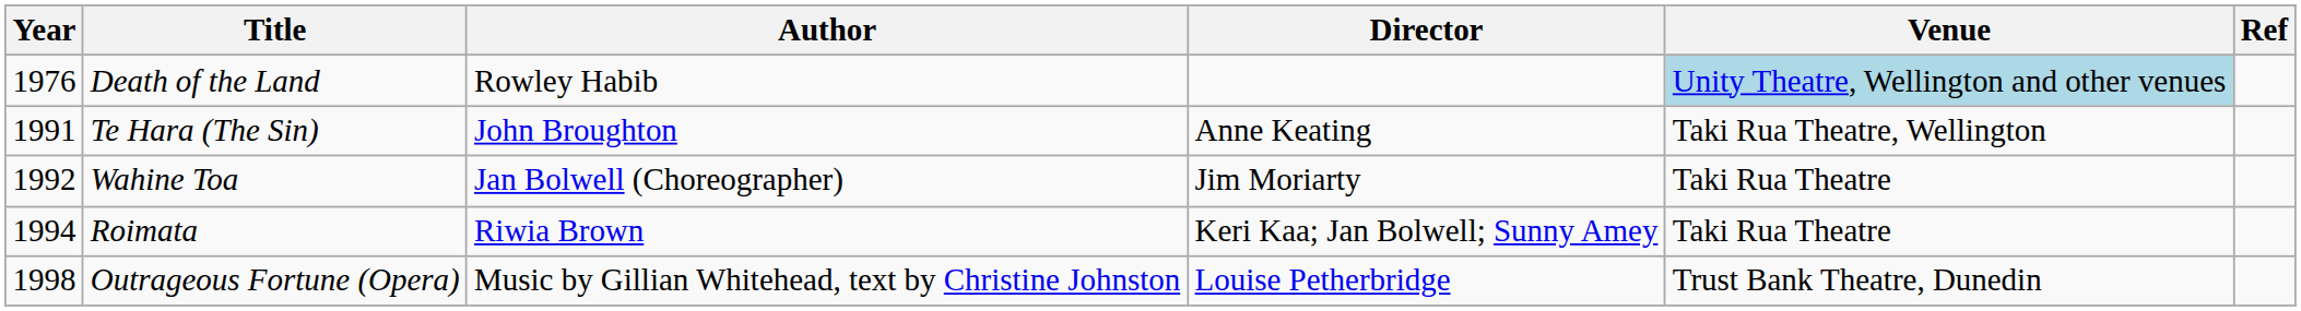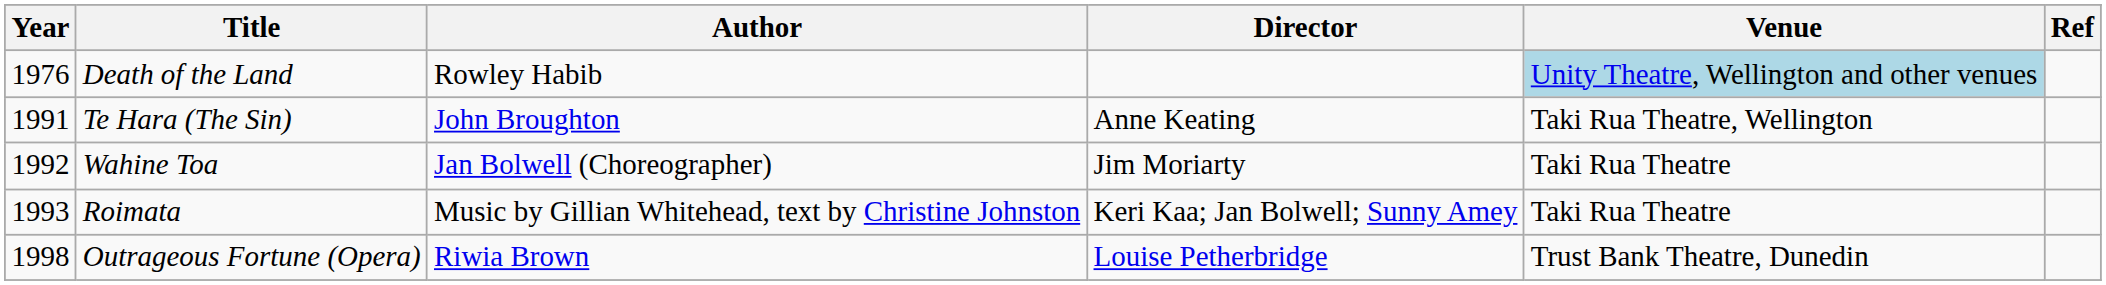Roimata | Year: 1994 -> 1993
Roimata | Author: Riwia Brown -> Music by Gillian Whitehead, text by Christine Johnston
Outrageous Fortune (Opera) | Author: Music by Gillian Whitehead, text by Christine Johnston -> Riwia Brown
